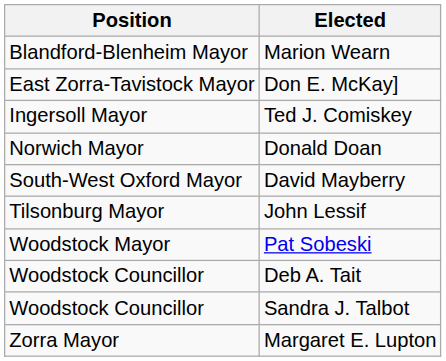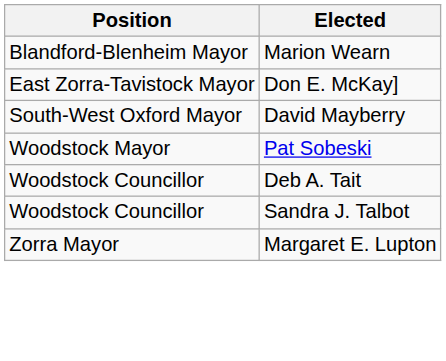- row: Ingersoll Mayor | Ted J. Comiskey
- row: Norwich Mayor | Donald Doan
- row: Tilsonburg Mayor | John Lessif
